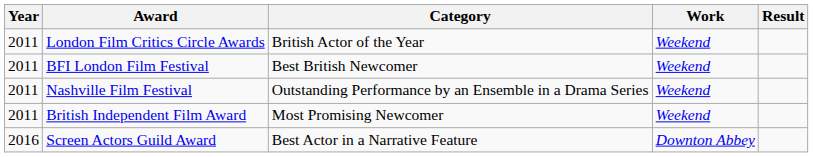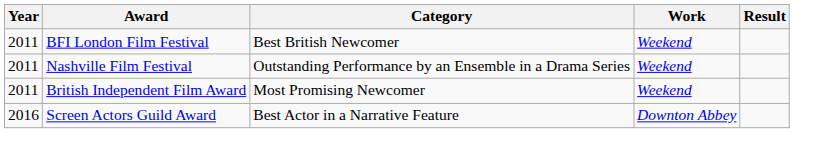- row: 2011 | London Film Critics Circle Awards | British Actor of the Year | Weekend
